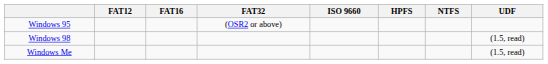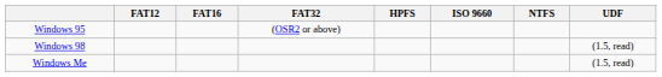columns swapped: HPFS <-> ISO 9660
